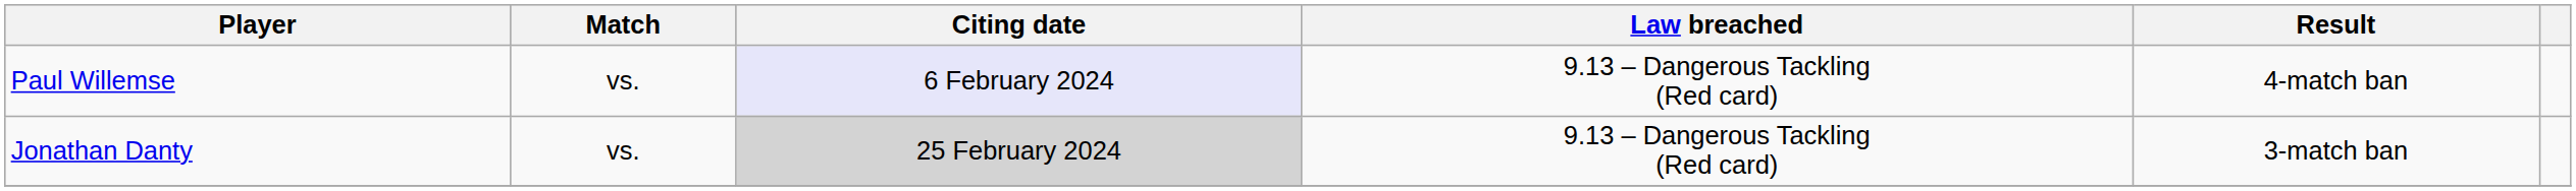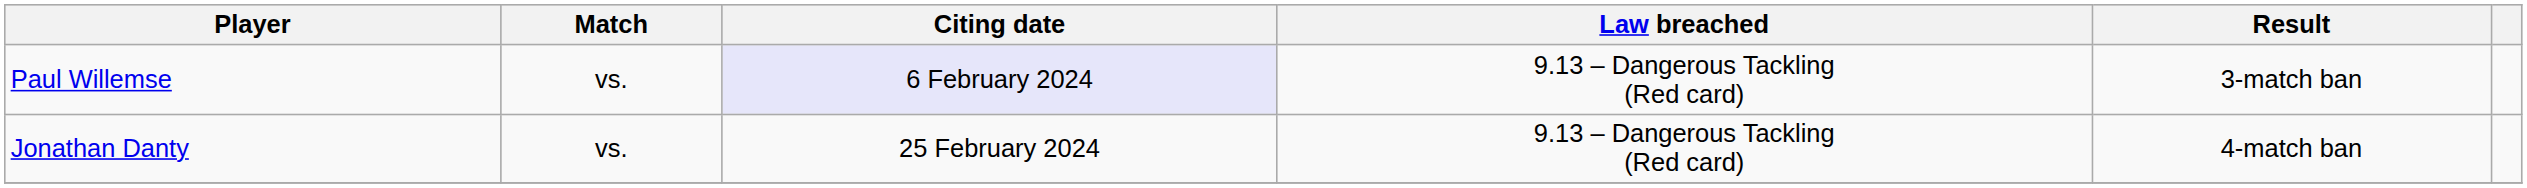Paul Willemse | Result: 4-match ban -> 3-match ban
Jonathan Danty | Citing date: lightgrey background -> no background
Jonathan Danty | Result: 3-match ban -> 4-match ban
